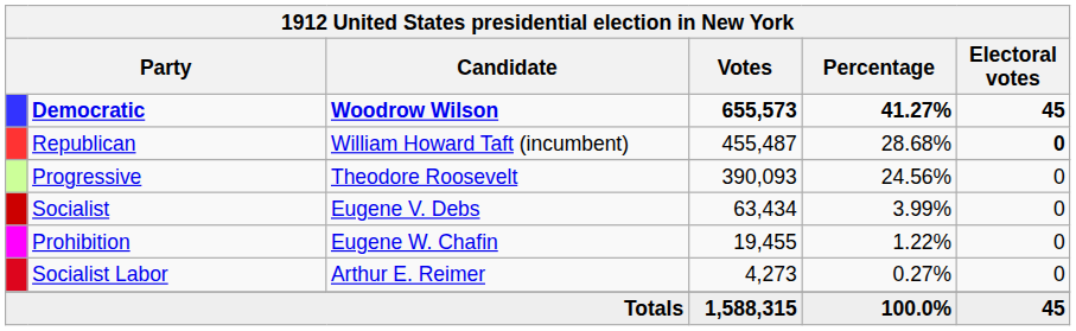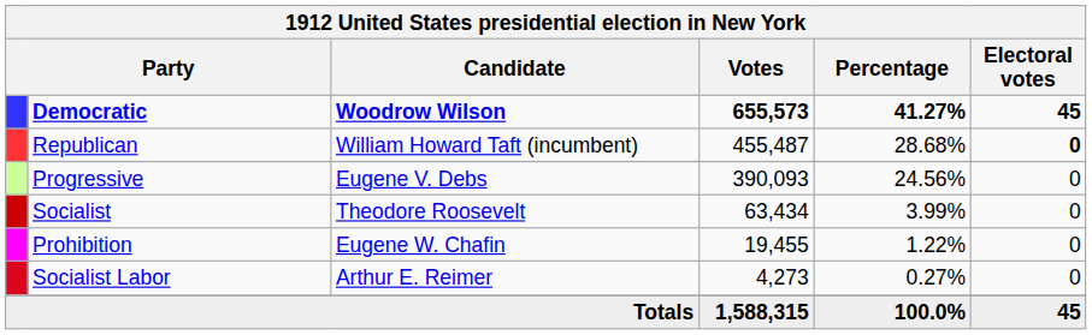Progressive | Candidate: Theodore Roosevelt -> Eugene V. Debs
Socialist | Candidate: Eugene V. Debs -> Theodore Roosevelt
